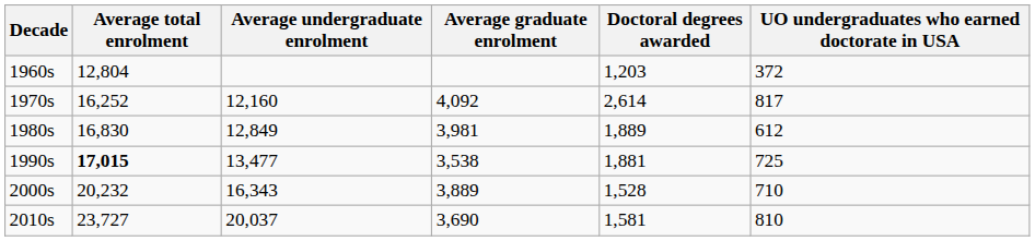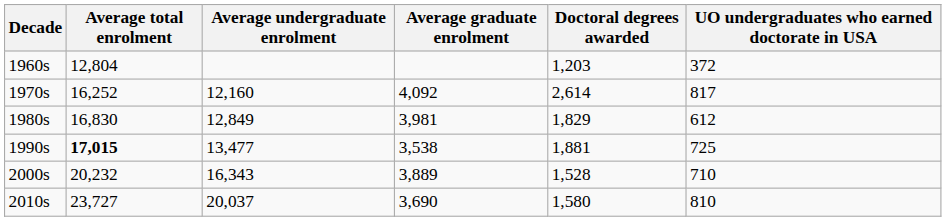1980s | Doctoral degrees awarded: 1,889 -> 1,829
2010s | Doctoral degrees awarded: 1,581 -> 1,580
